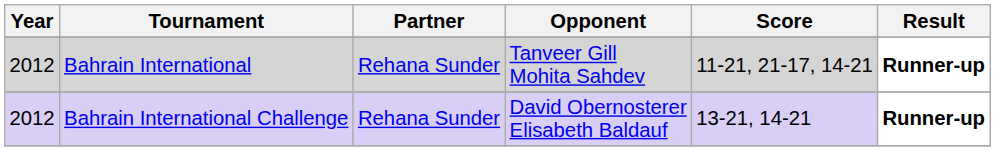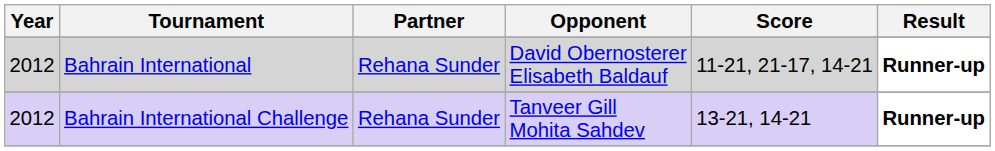Bahrain International | Opponent: Tanveer Gill Mohita Sahdev -> David Obernosterer Elisabeth Baldauf
Bahrain International Challenge | Opponent: David Obernosterer Elisabeth Baldauf -> Tanveer Gill Mohita Sahdev
